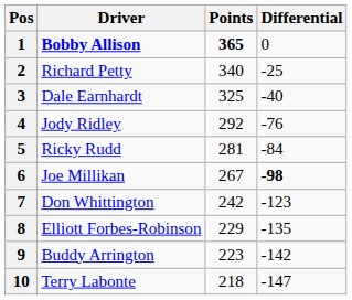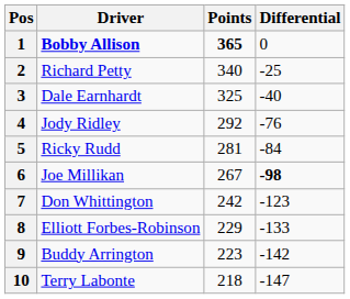8 | Differential: -135 -> -133
